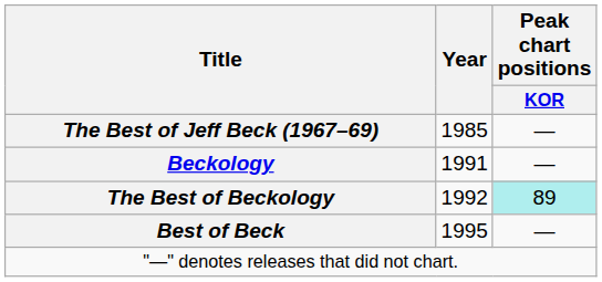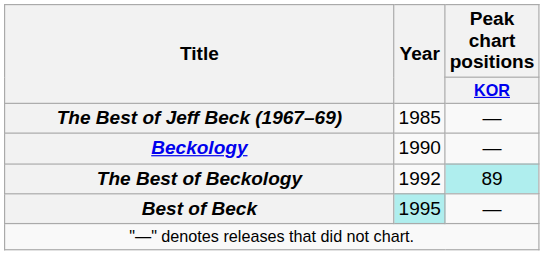Beckology | Year: 1991 -> 1990
Best of Beck | Year: no background -> paleturquoise background
